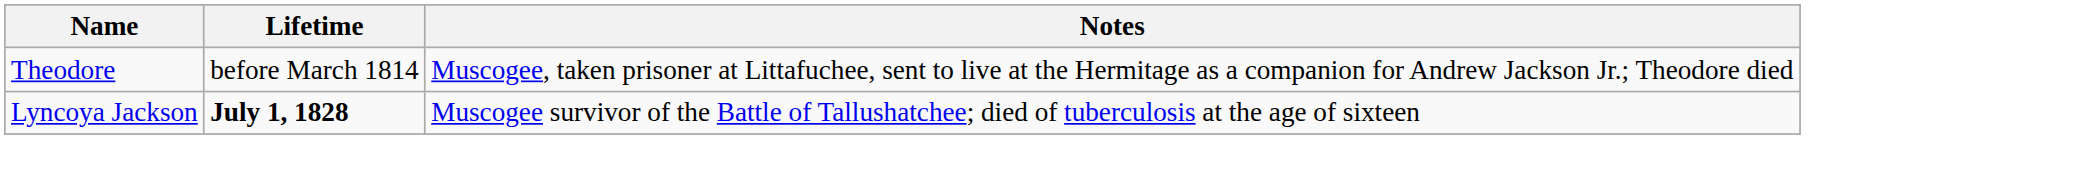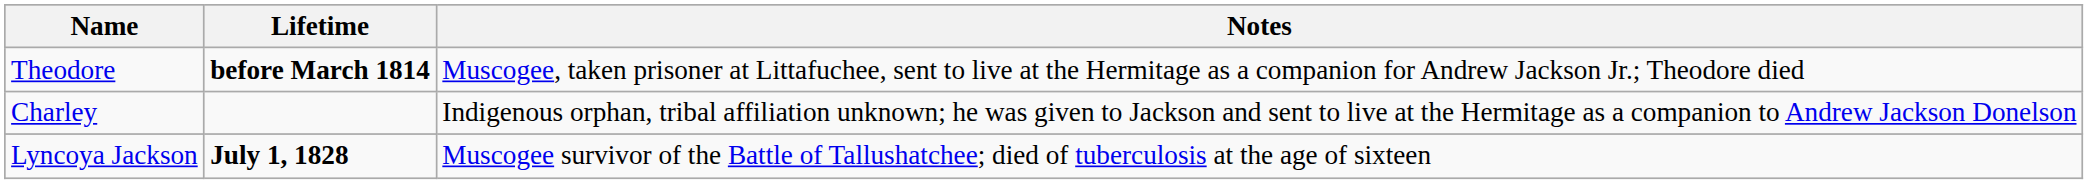Theodore | Lifetime: normal -> bold
+ row: Charley | Indigenous orphan, tribal affiliation unknown; he was given to Jackson and sent to live at the Hermitage as a companion to Andrew Jackson Donelson
